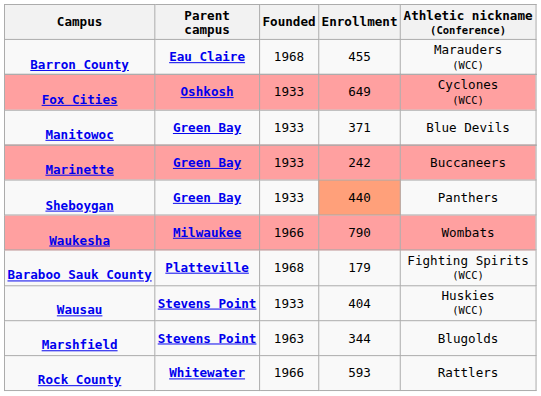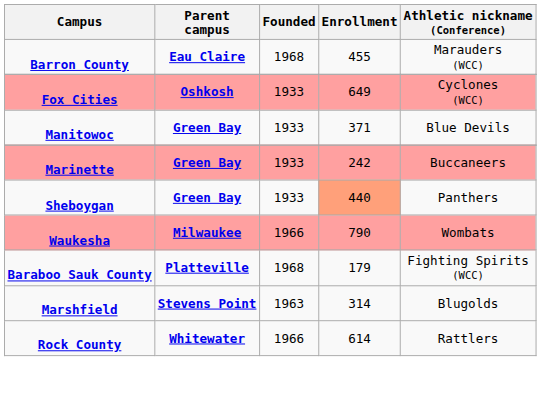- row: Wausau | Stevens Point | 1933 | 404 | Huskies (WCC)
Marshfield | Enrollment: 344 -> 314
Rock County | Enrollment: 593 -> 614
